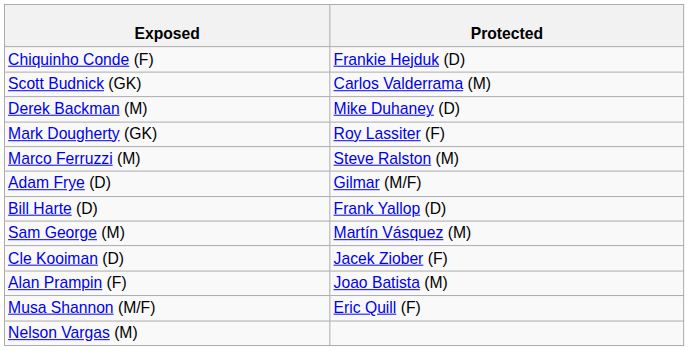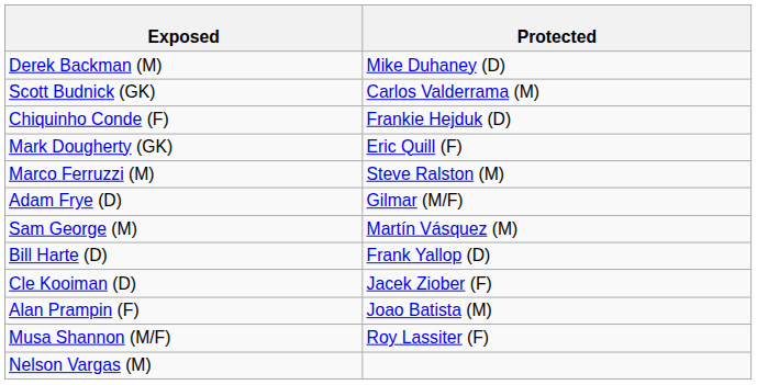rows swapped: Derek Backman (M) <-> Chiquinho Conde (F)
Mark Dougherty (GK) | Protected: Roy Lassiter (F) -> Eric Quill (F)
rows swapped: Sam George (M) <-> Bill Harte (D)
Musa Shannon (M/F) | Protected: Eric Quill (F) -> Roy Lassiter (F)
